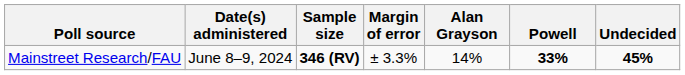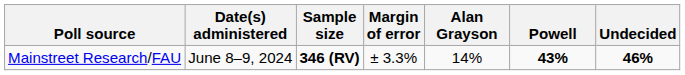Mainstreet Research/FAU | Powell: 33% -> 43%
Mainstreet Research/FAU | Undecided: 45% -> 46%
